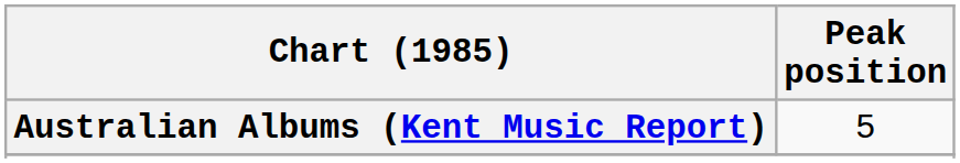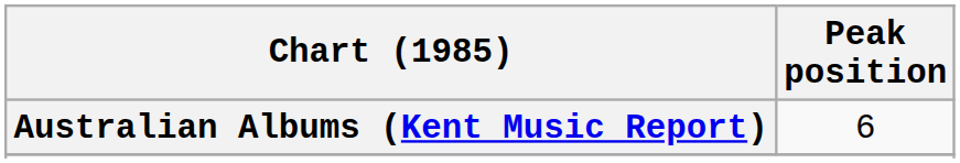Australian Albums (Kent Music Report) | Peak position: 5 -> 6
